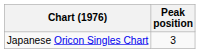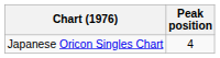Japanese Oricon Singles Chart | Peak position: 3 -> 4
